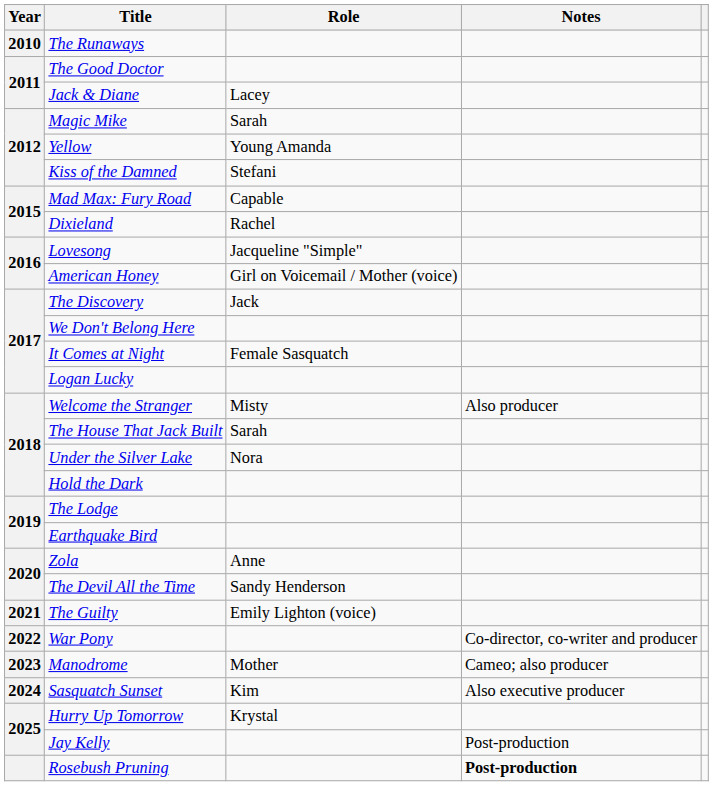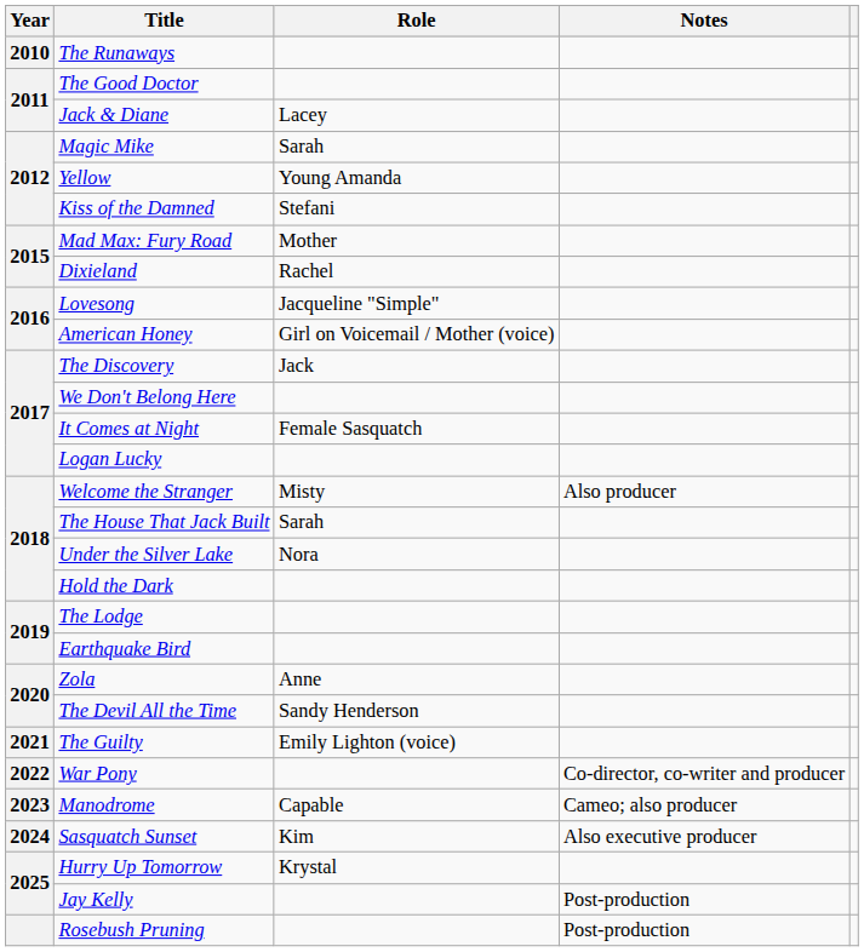Mad Max: Fury Road | Role: Capable -> Mother
Manodrome | Role: Mother -> Capable
Rosebush Pruning | Notes: bold -> normal
